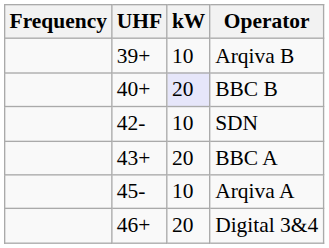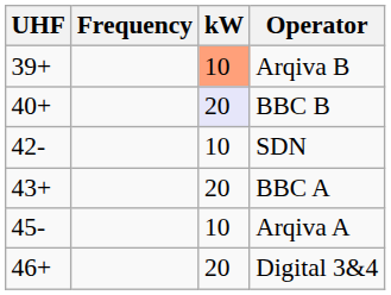columns swapped: Frequency <-> UHF
Arqiva B | kW: no background -> lightsalmon background
